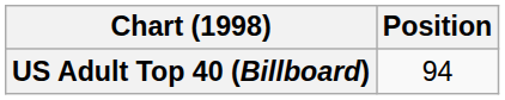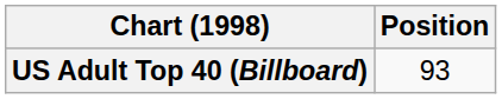US Adult Top 40 (Billboard) | Position: 94 -> 93
